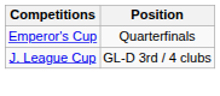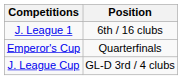+ row: J. League 1 | 6th / 16 clubs
